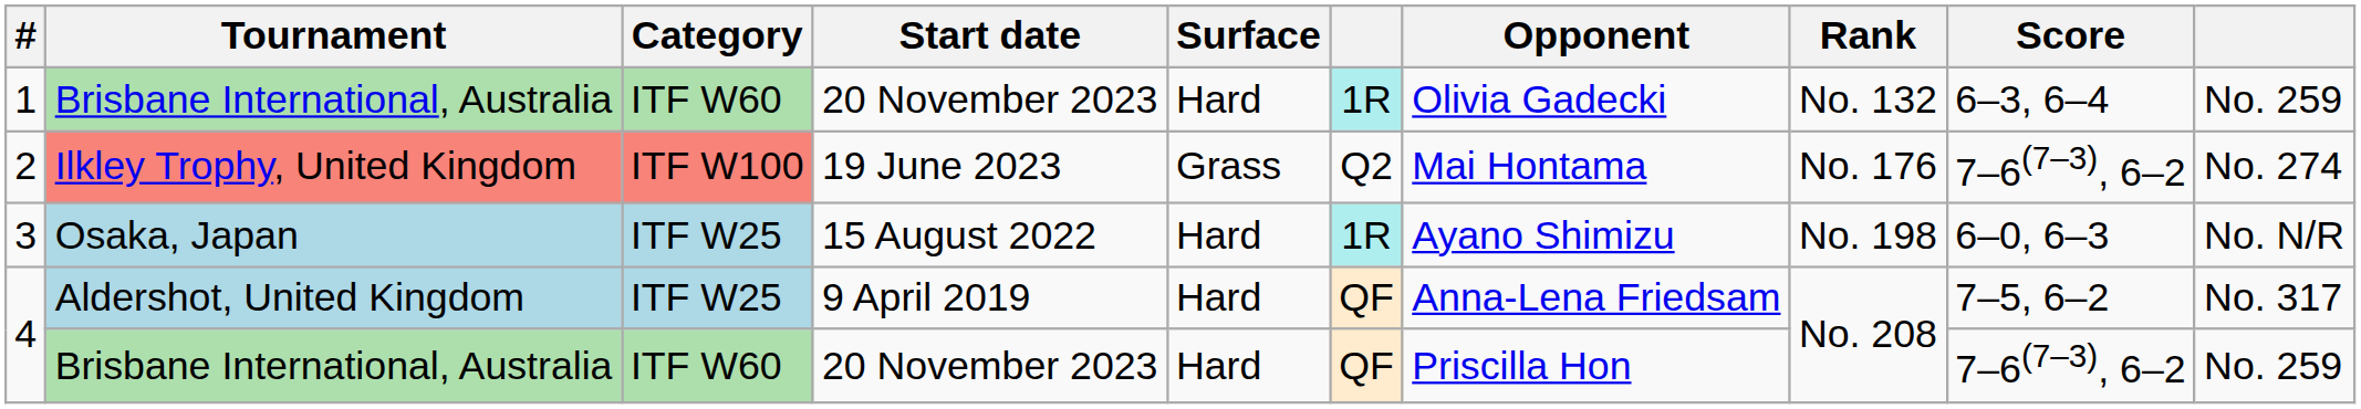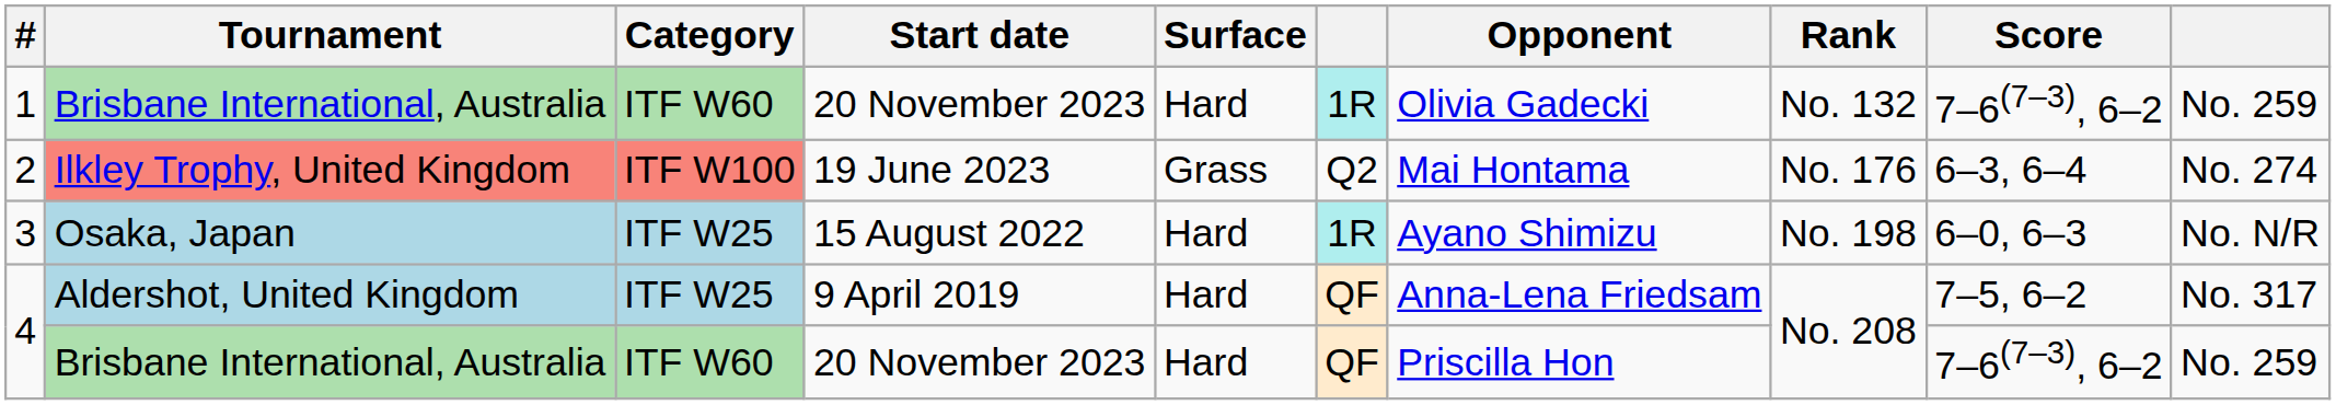1 | Score: 6–3, 6–4 -> 7–6(7–3), 6–2
2 | Score: 7–6(7–3), 6–2 -> 6–3, 6–4
